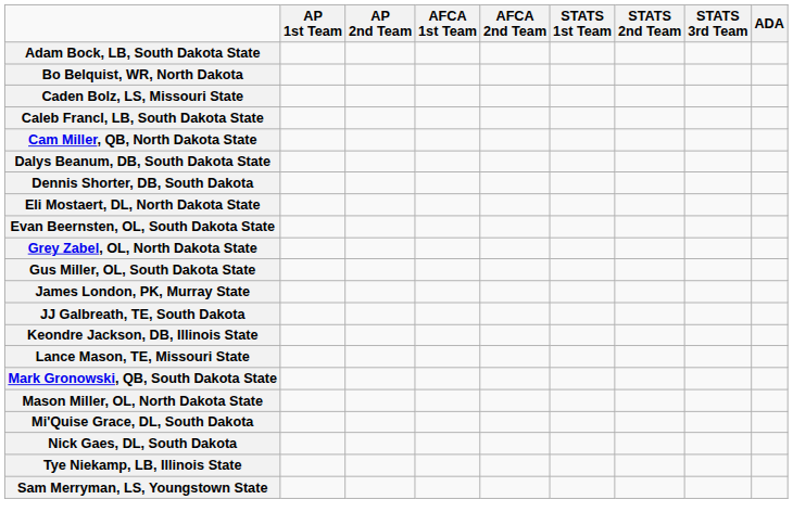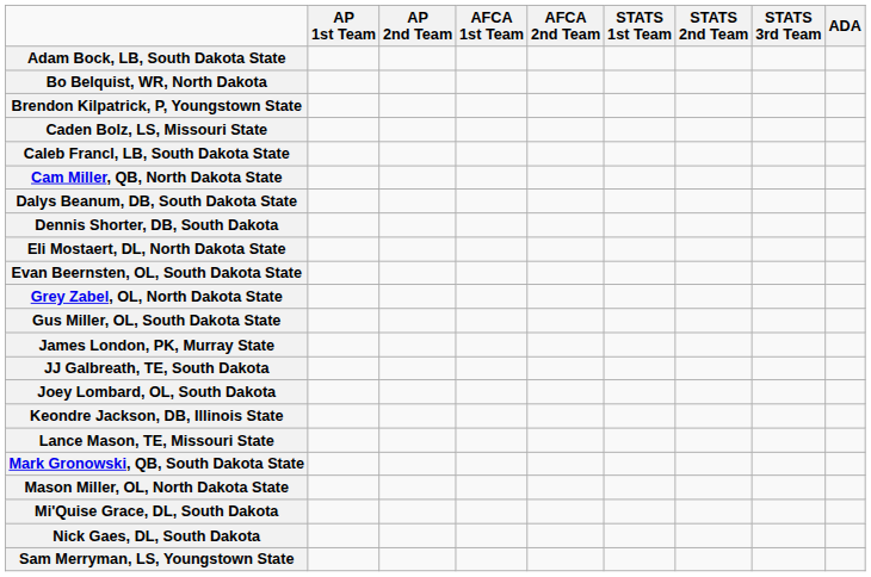+ row: Brendon Kilpatrick, P, Youngstown State
+ row: Joey Lombard, OL, South Dakota
- row: Tye Niekamp, LB, Illinois State
